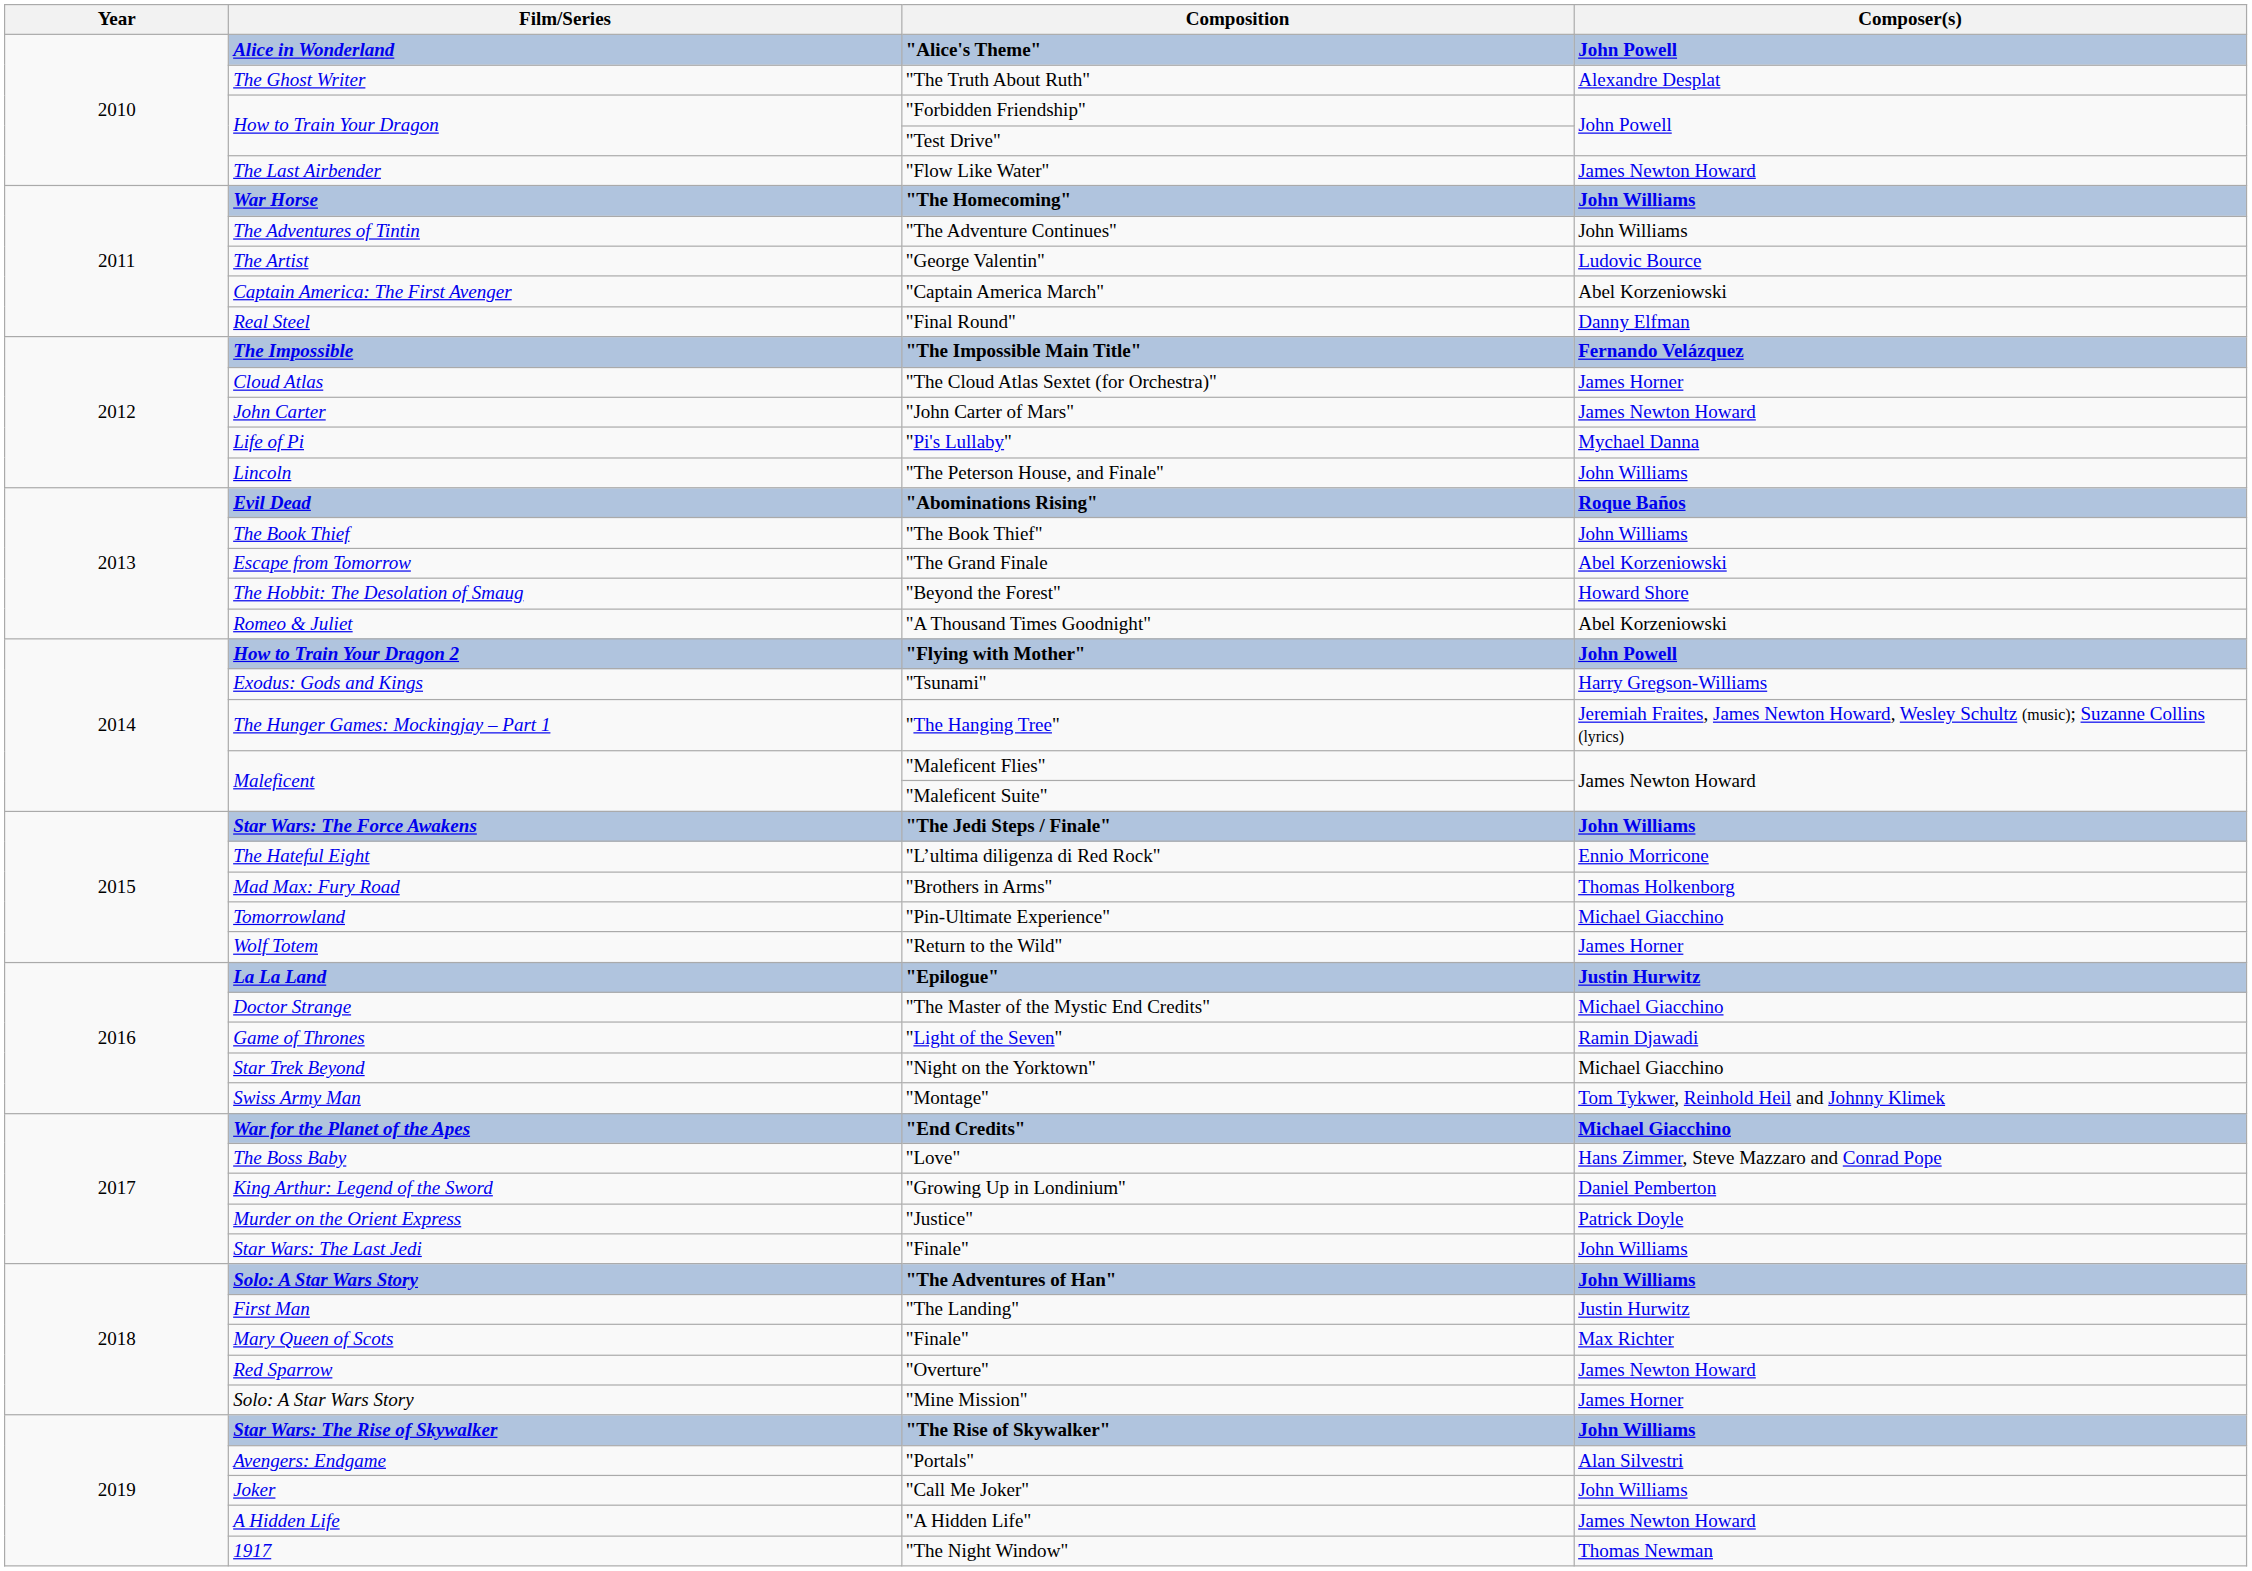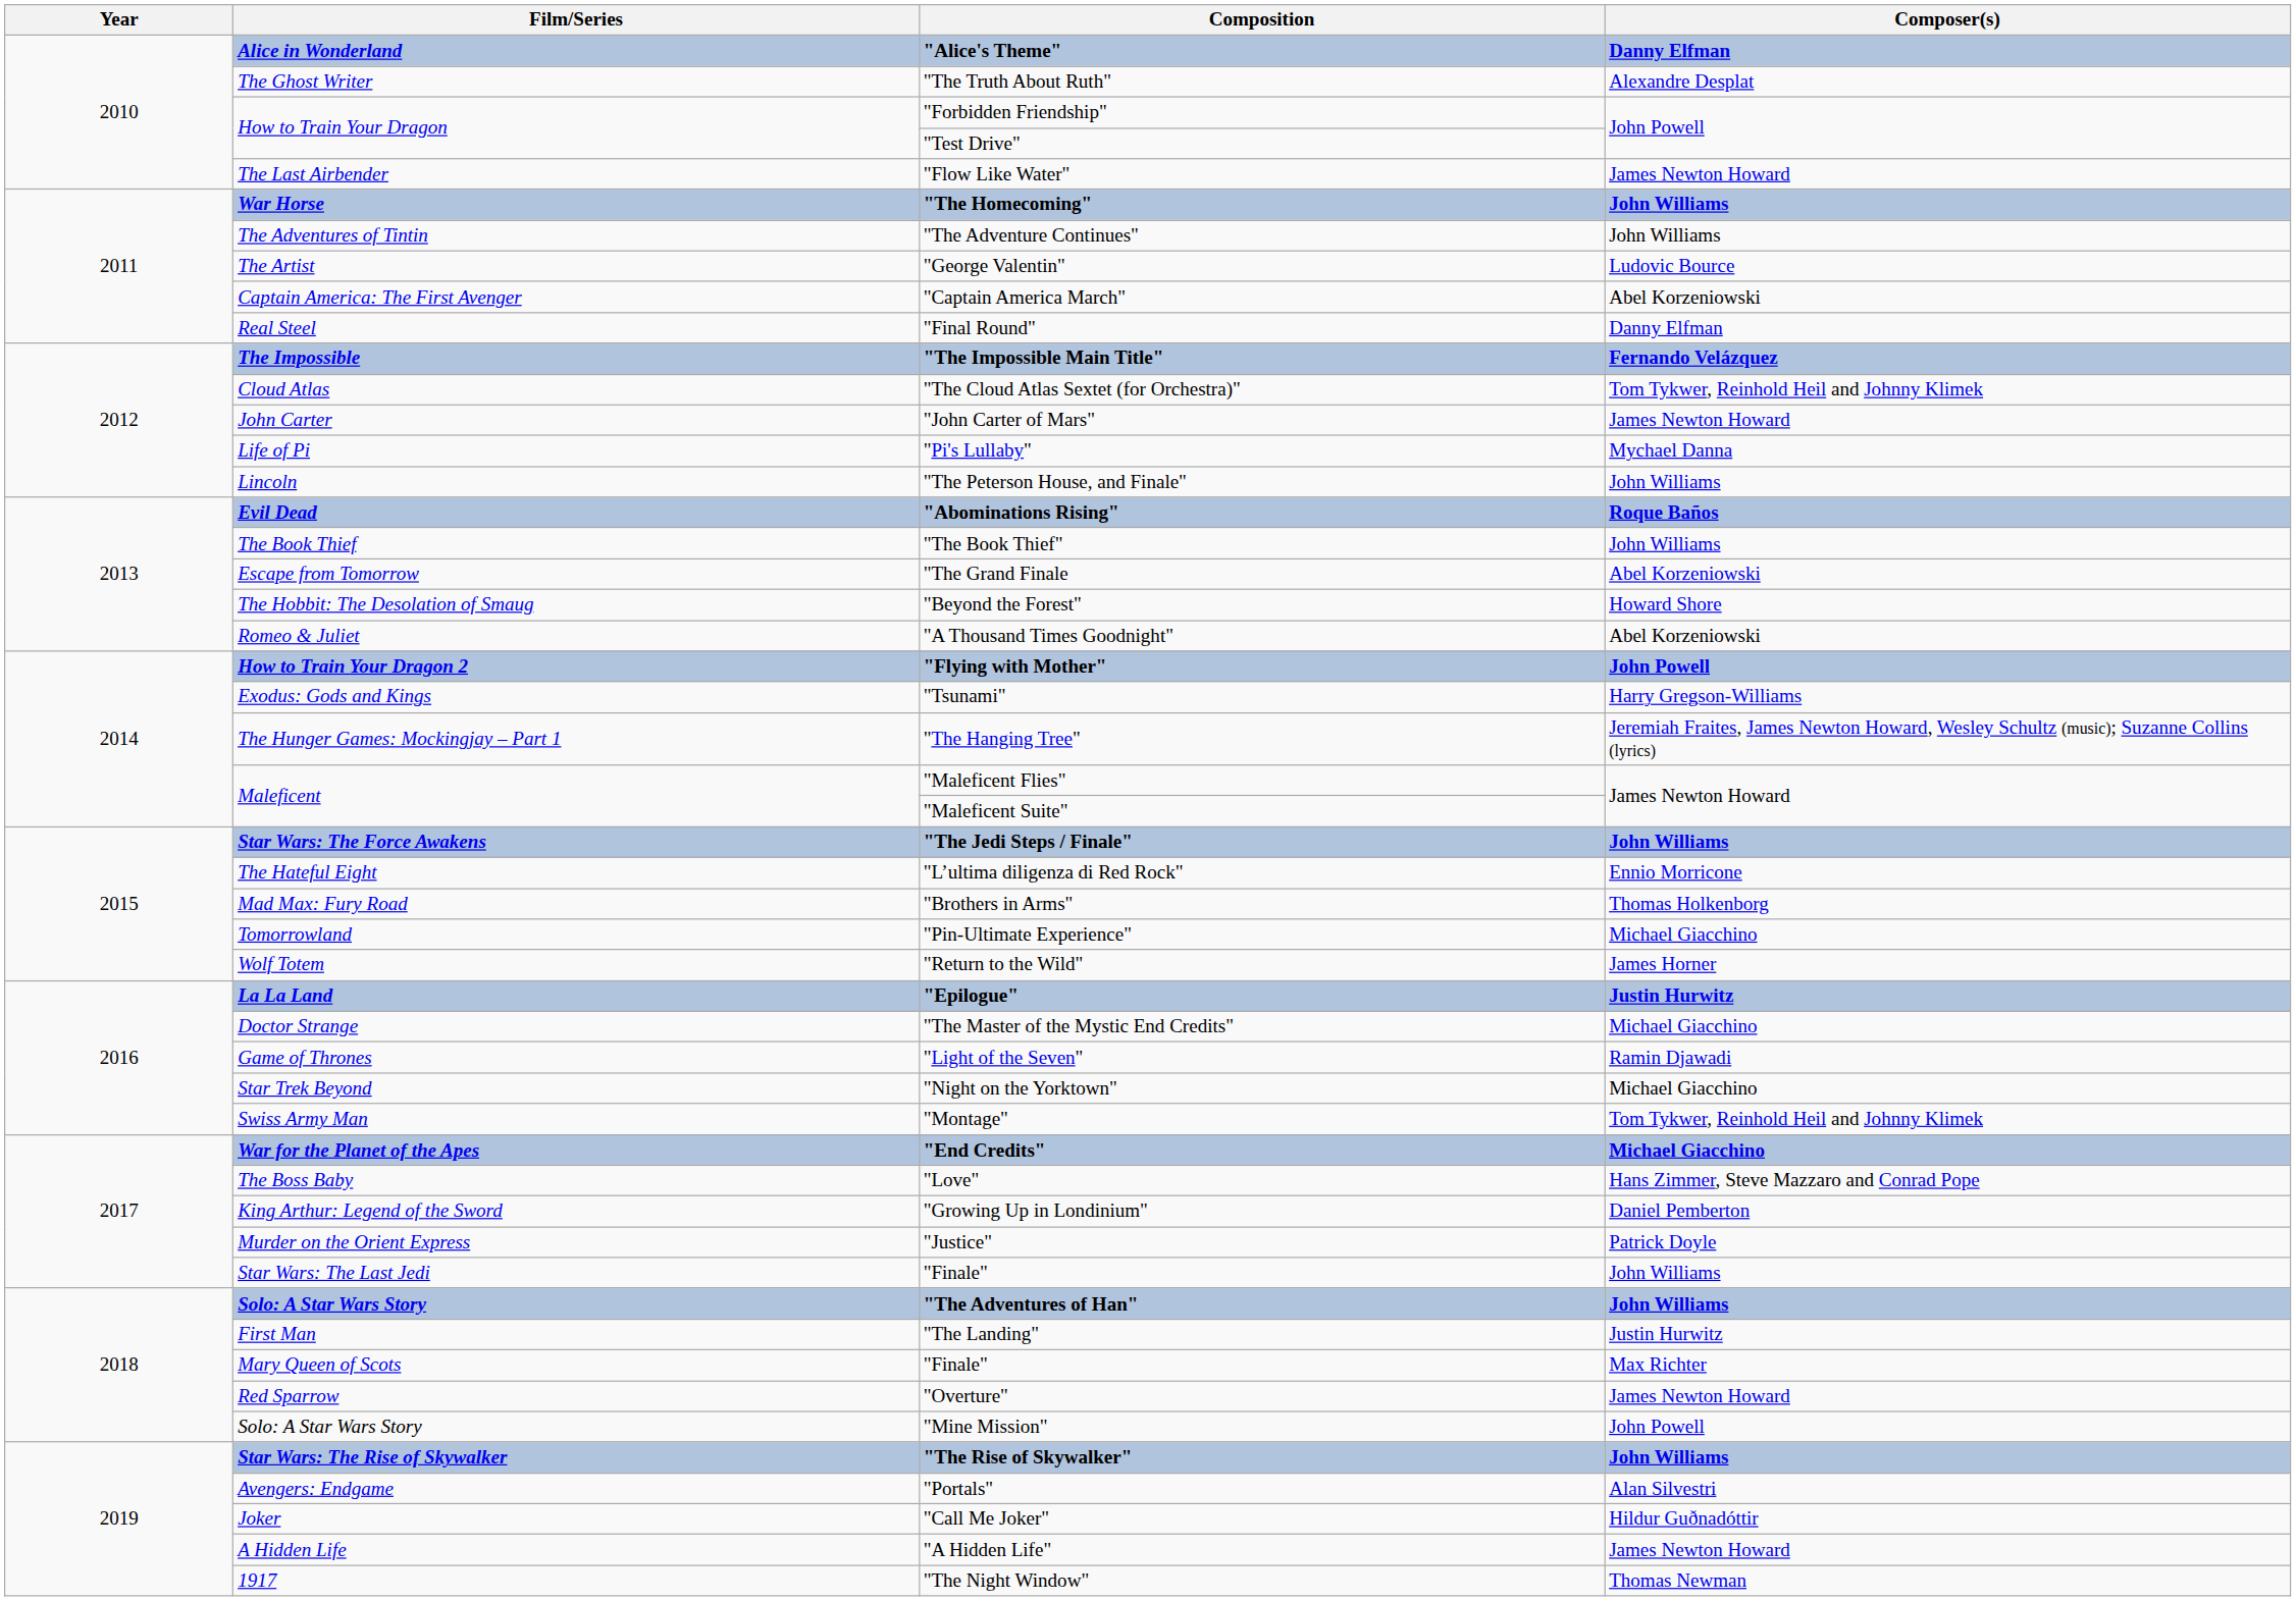"Alice's Theme" | Composer(s): John Powell -> Danny Elfman
"The Cloud Atlas Sextet (for Orchestra)" | Composer(s): James Horner -> Tom Tykwer, Reinhold Heil and Johnny Klimek
"Mine Mission" | Composer(s): James Horner -> John Powell
"Call Me Joker" | Composer(s): John Williams -> Hildur Guðnadóttir
